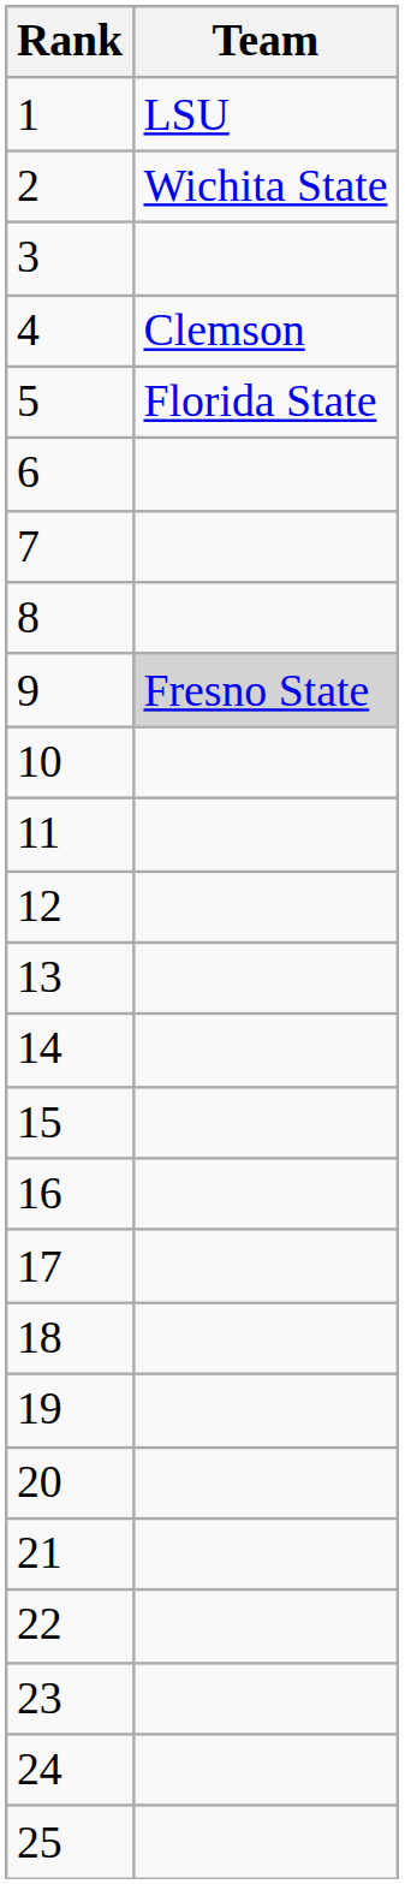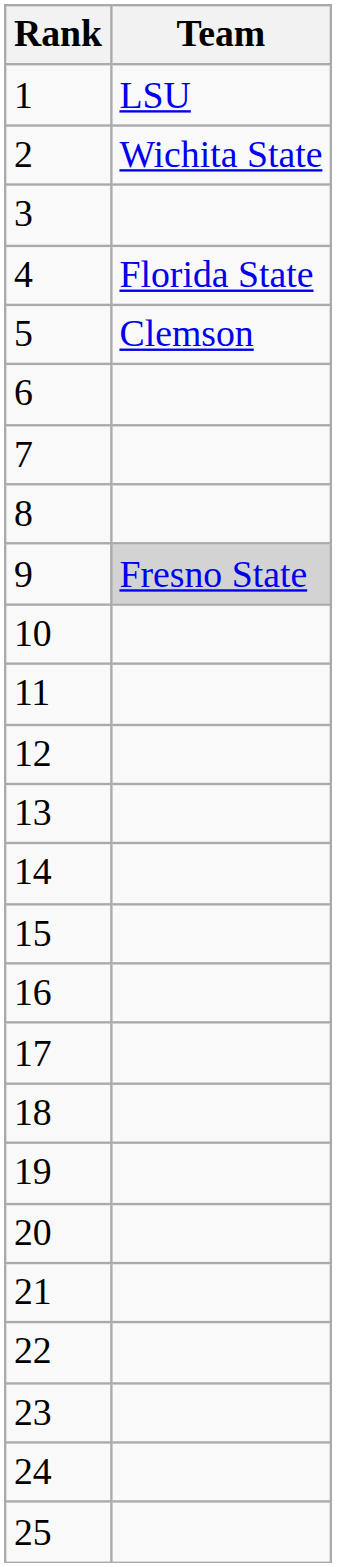4 | Team: Clemson -> Florida State
5 | Team: Florida State -> Clemson
